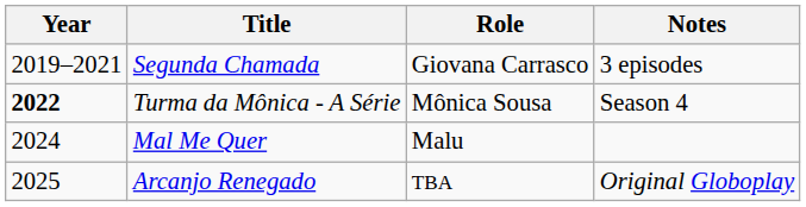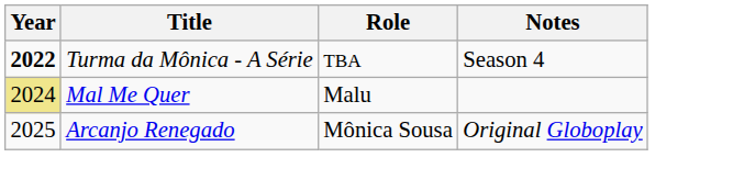- row: 2019–2021 | Segunda Chamada | Giovana Carrasco | 3 episodes
Turma da Mônica - A Série | Role: Mônica Sousa -> TBA
Mal Me Quer | Year: no background -> khaki background
Arcanjo Renegado | Role: TBA -> Mônica Sousa
